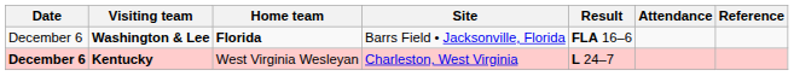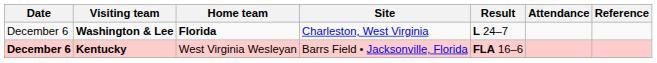Washington & Lee | Site: Barrs Field • Jacksonville, Florida -> Charleston, West Virginia
Washington & Lee | Result: FLA 16–6 -> L 24–7
Kentucky | Site: Charleston, West Virginia -> Barrs Field • Jacksonville, Florida
Kentucky | Result: L 24–7 -> FLA 16–6
